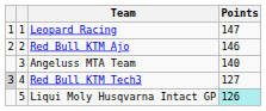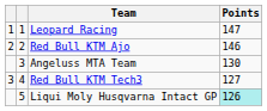Angeluss MTA Team | Points: 140 -> 130
Red Bull KTM Tech3 | column 1: lightgrey background -> no background
